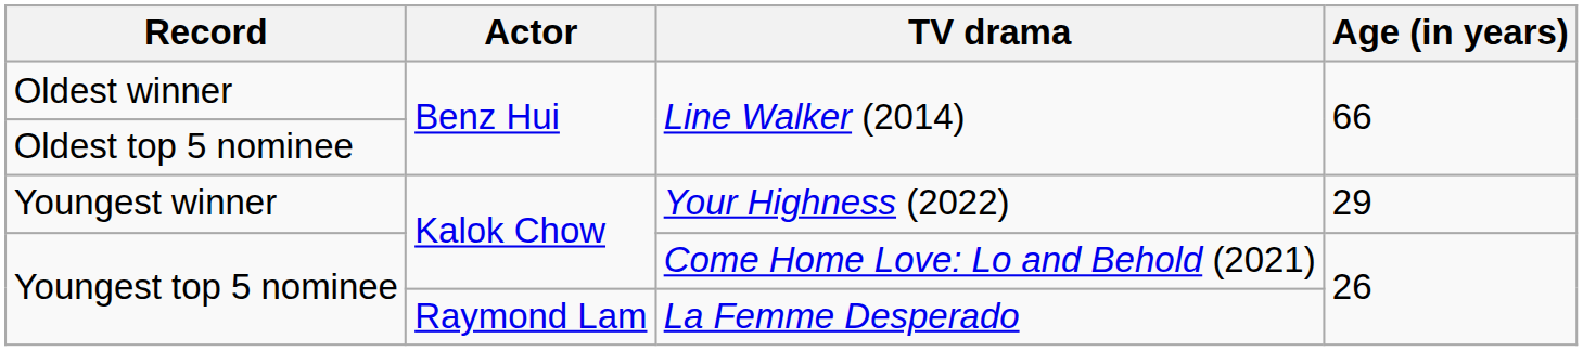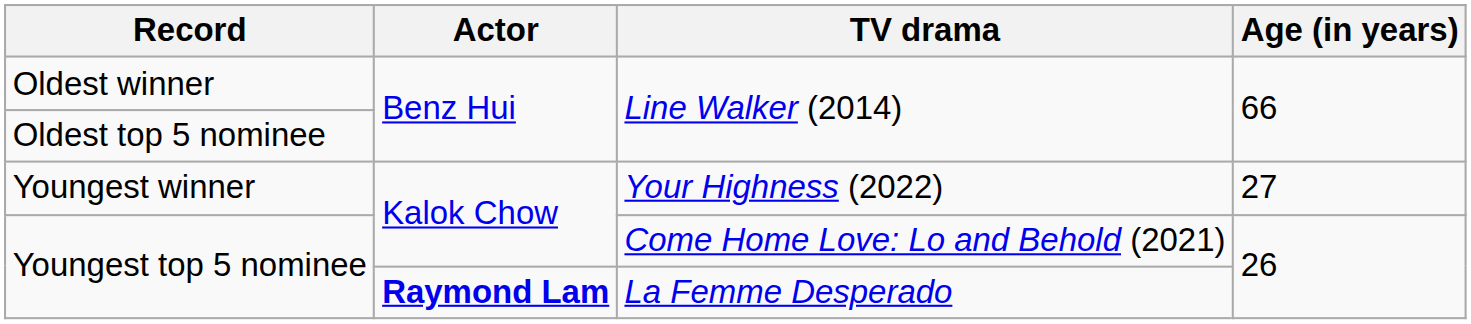Youngest winner | Age (in years): 29 -> 27
Youngest top 5 nominee / La Femme Desperado | Actor: normal -> bold
